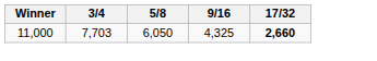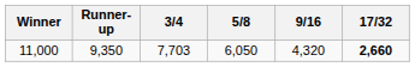+ column: Runner-up | 9,350
11,000 | 9/16: 4,325 -> 4,320
